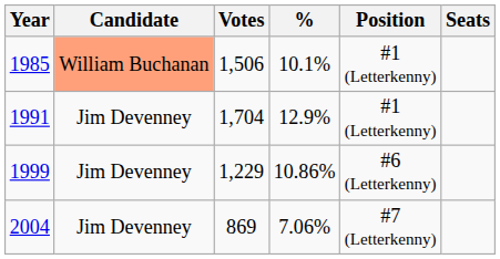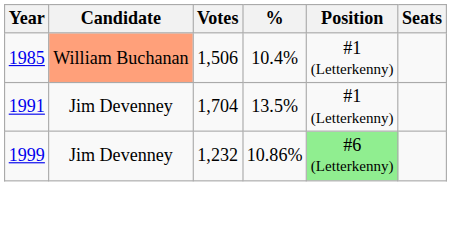1985 | %: 10.1% -> 10.4%
1991 | %: 12.9% -> 13.5%
1999 | Votes: 1,229 -> 1,232
1999 | Position: no background -> lightgreen background
- row: 2004 | Jim Devenney | 869 | 7.06% | #7 (Letterkenny)
